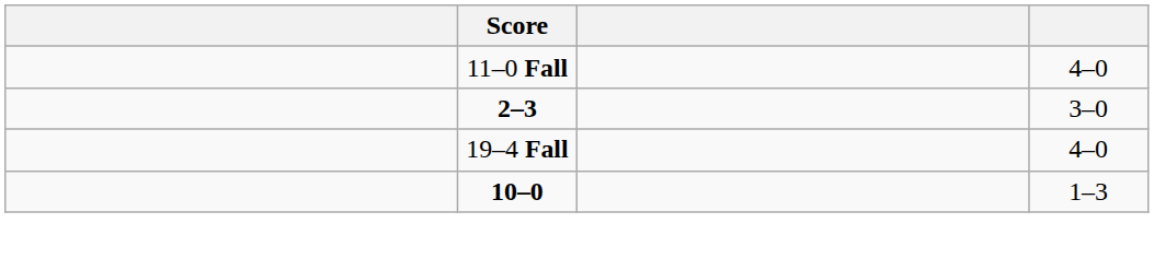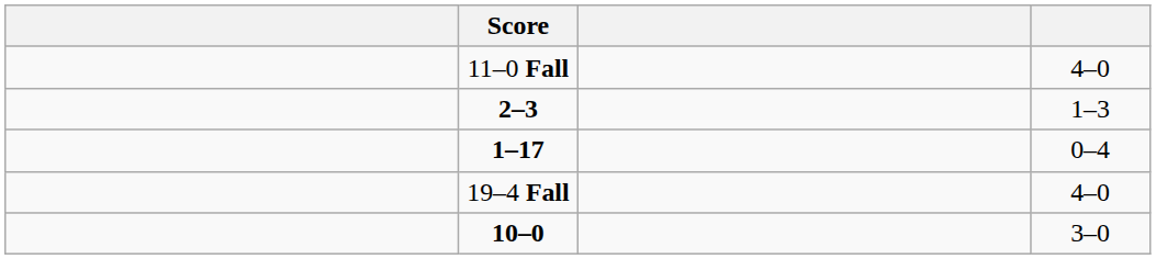2–3 | column 4: 3–0 -> 1–3
+ row: 1–17 | 0–4
10–0 | column 4: 1–3 -> 3–0
